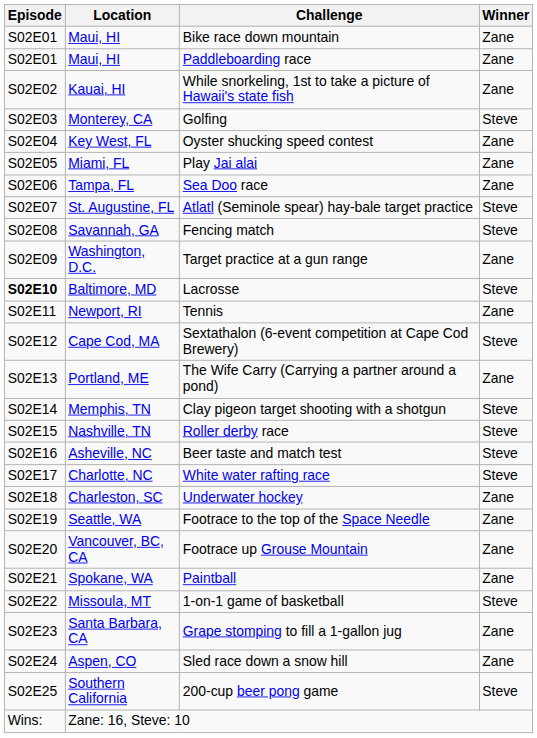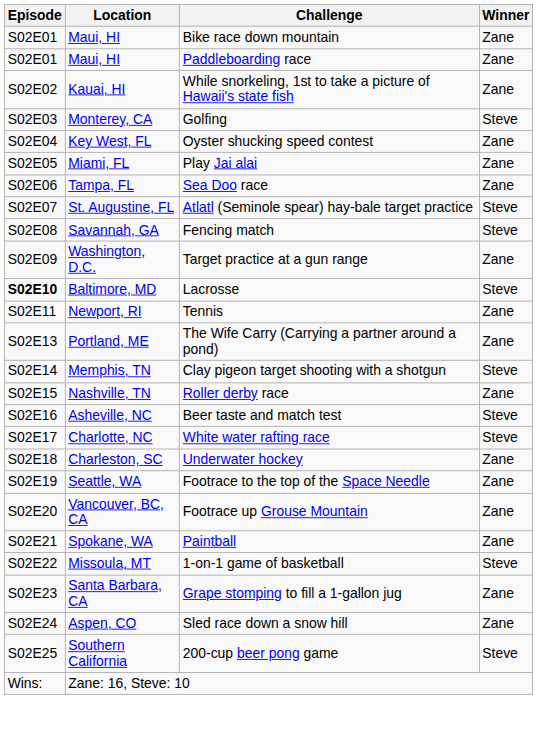- row: S02E12 | Cape Cod, MA | Sextathalon (6-event competition at Cape Cod Brewery) | Steve
Roller derby race | Winner: Steve -> Zane
